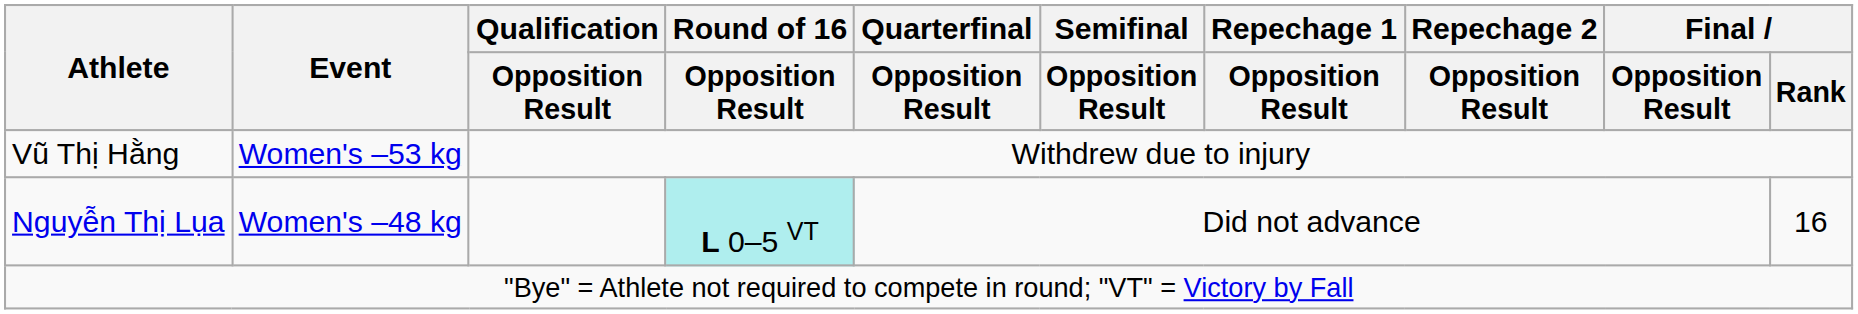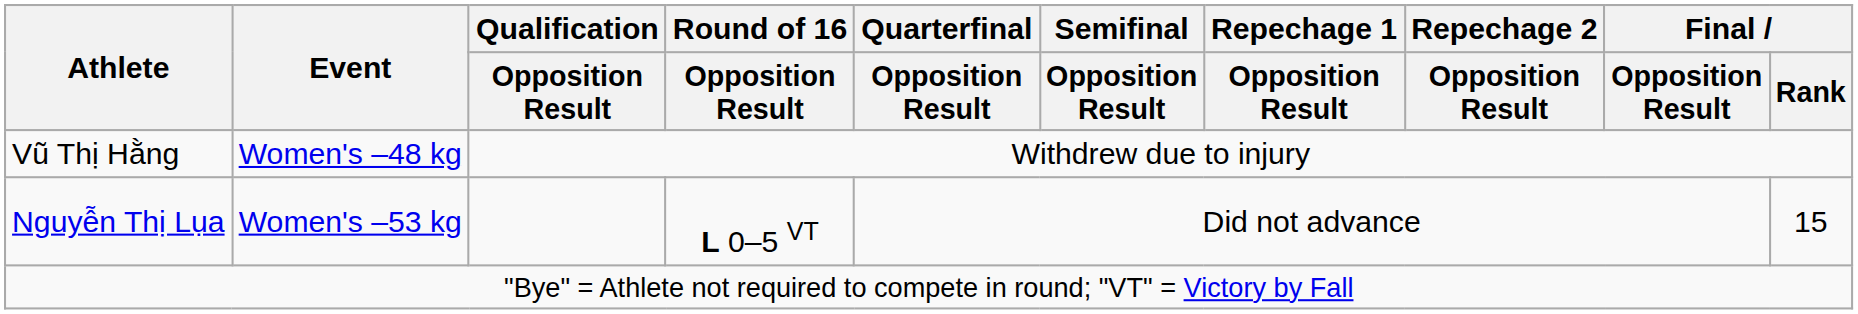Vũ Thị Hằng | Event: Women's –53 kg -> Women's –48 kg
Nguyễn Thị Lụa | Event: Women's –48 kg -> Women's –53 kg
Nguyễn Thị Lụa | Round of 16 / Opposition Result: paleturquoise background -> no background
Nguyễn Thị Lụa | Final / Rank: 16 -> 15
